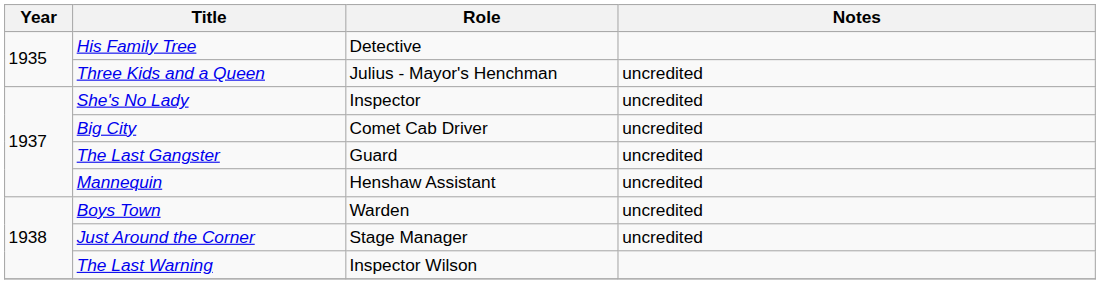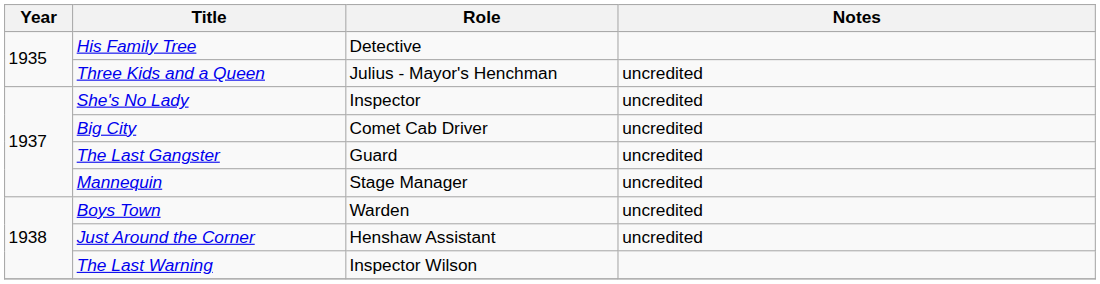Mannequin | Role: Henshaw Assistant -> Stage Manager
Just Around the Corner | Role: Stage Manager -> Henshaw Assistant
